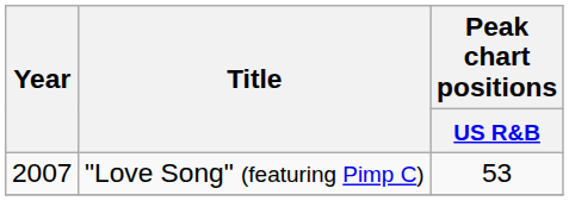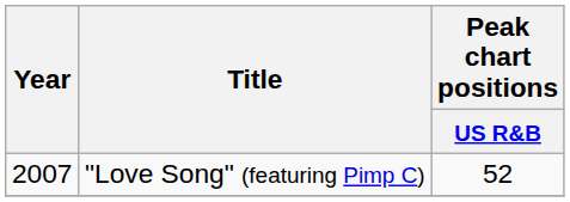"Love Song" (featuring Pimp C) | Peak chart positions / US R&B: 53 -> 52
